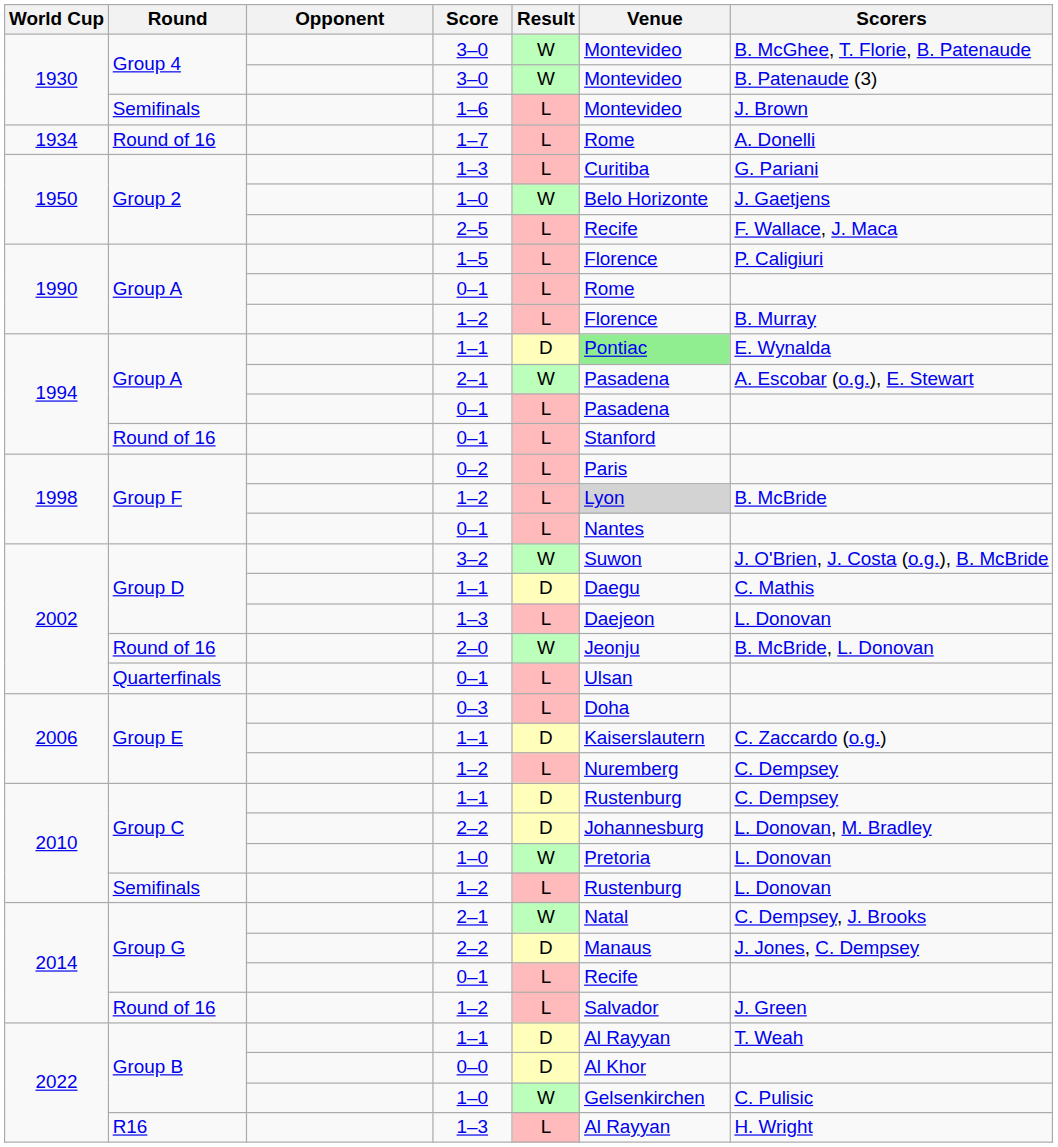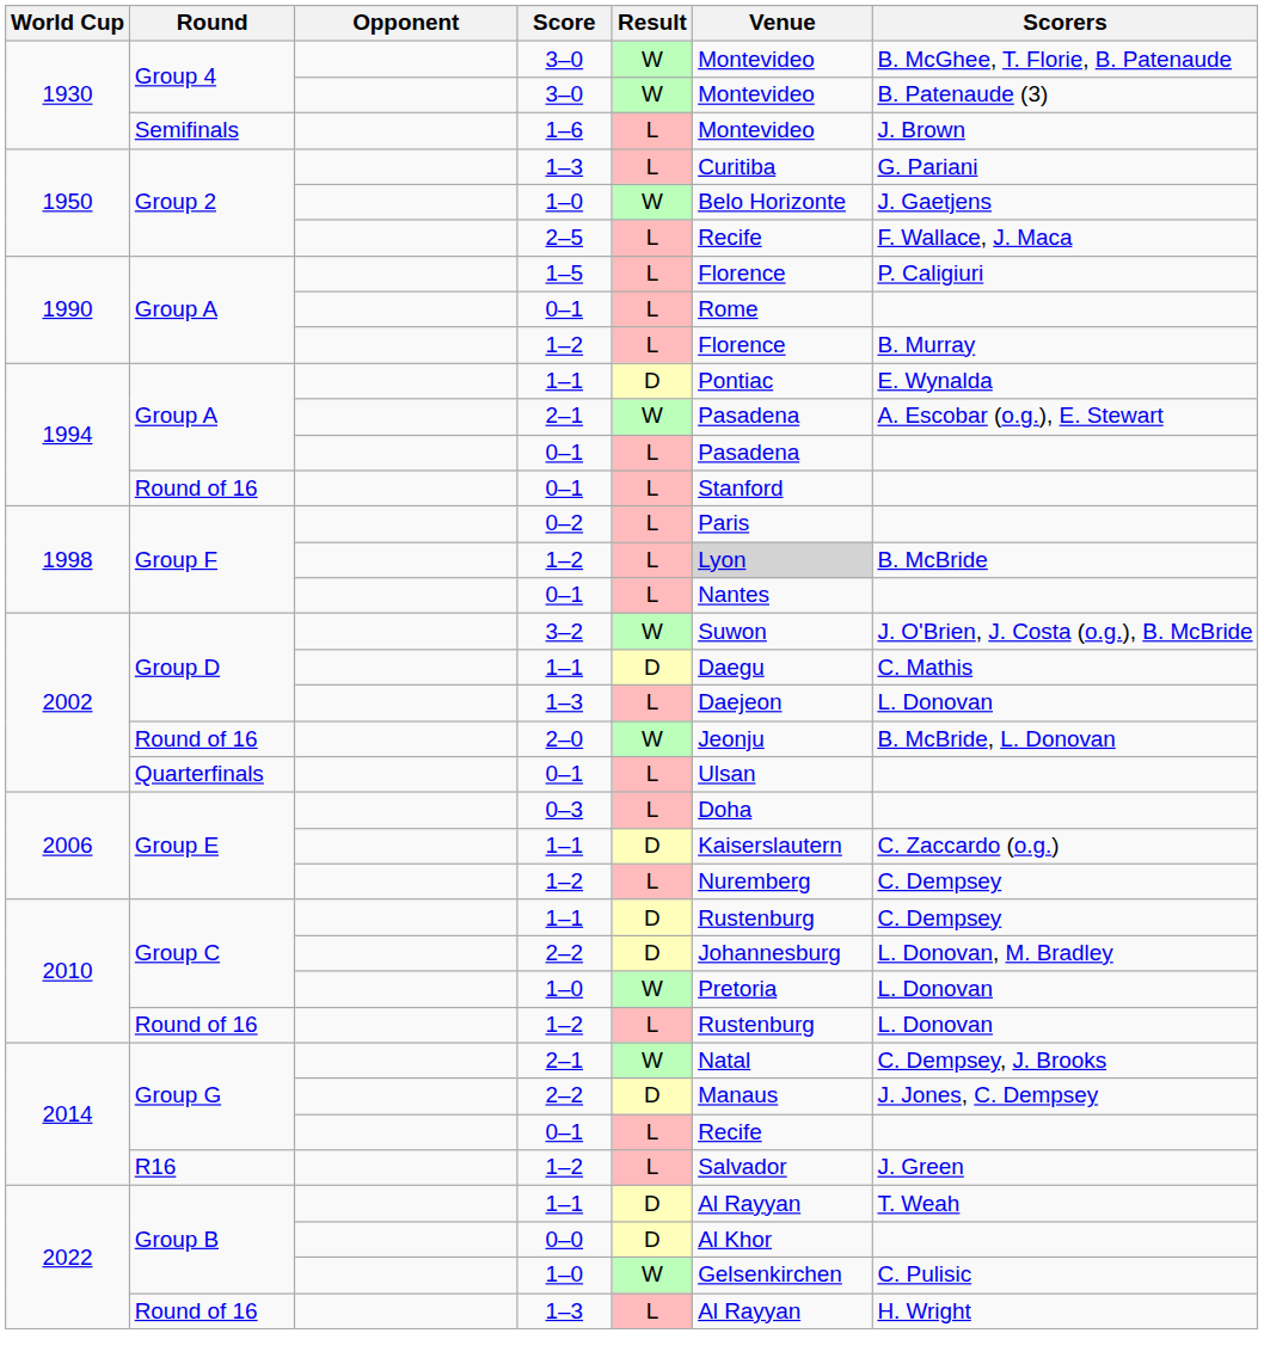- row: 1934 | Round of 16 | 1–7 | L | Rome | A. Donelli
1994 / 1–1 | Venue: lightgreen background -> no background
2010 / 1–2 | Round: Semifinals -> Round of 16
2014 / 1–2 | Round: Round of 16 -> R16
2022 / 1–3 | Round: R16 -> Round of 16
